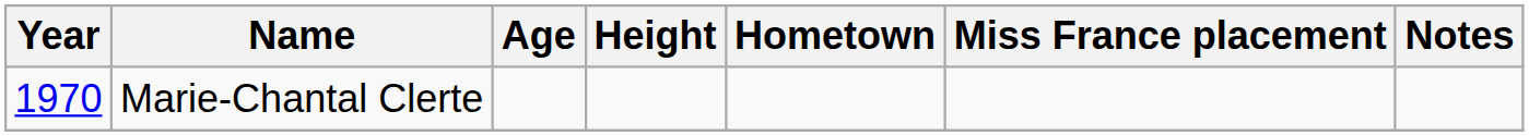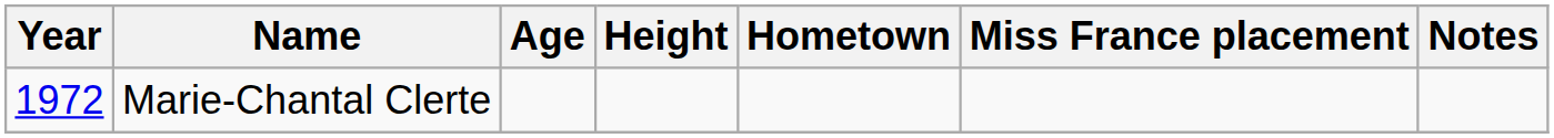Marie-Chantal Clerte | Year: 1970 -> 1972
